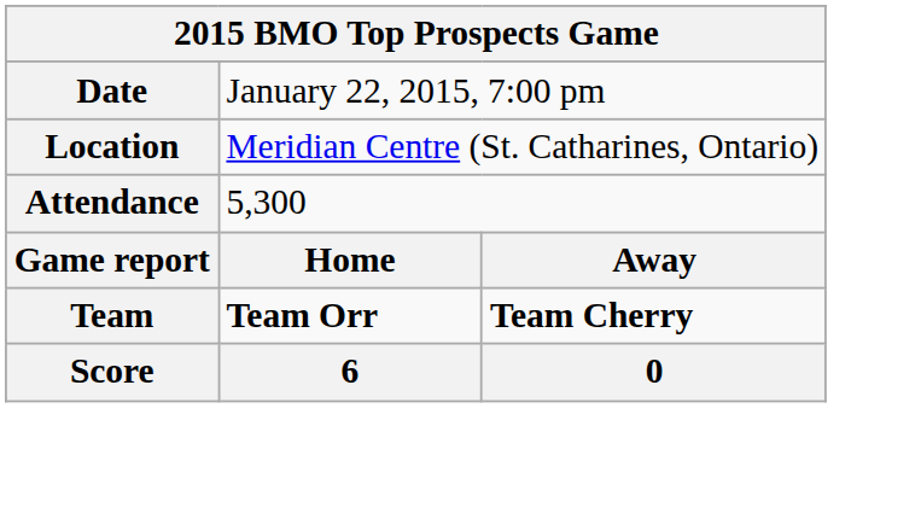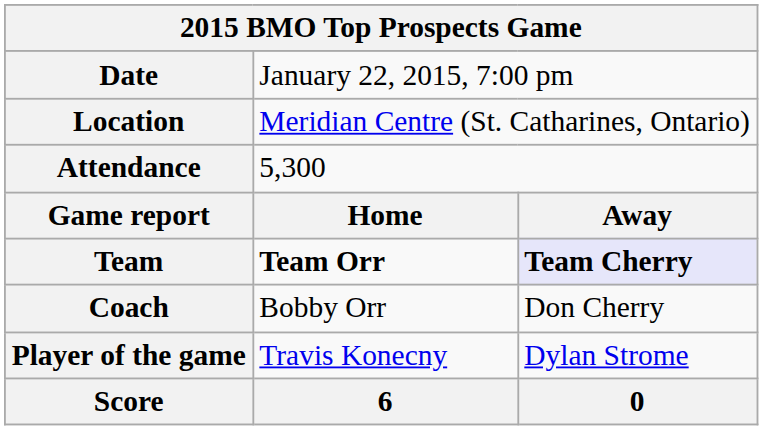Team | column 3: no background -> lavender background
+ row: Coach | Bobby Orr | Don Cherry
+ row: Player of the game | Travis Konecny | Dylan Strome
